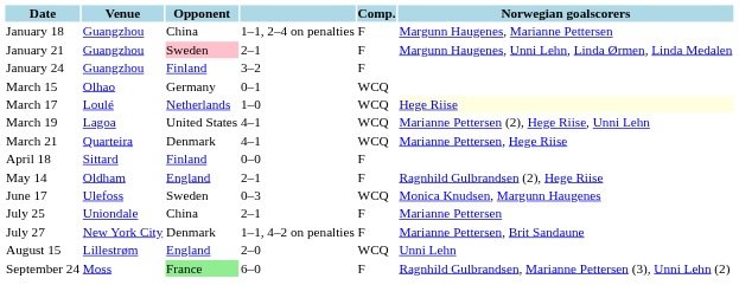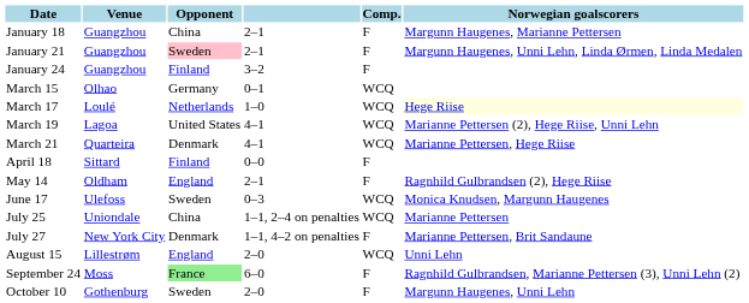January 18 | column 4: 1–1, 2–4 on penalties -> 2–1
July 25 | column 4: 2–1 -> 1–1, 2–4 on penalties
July 25 | Comp.: F -> WCQ
+ row: October 10 | Gothenburg | Sweden | 2–0 | F | Margunn Haugenes, Unni Lehn
